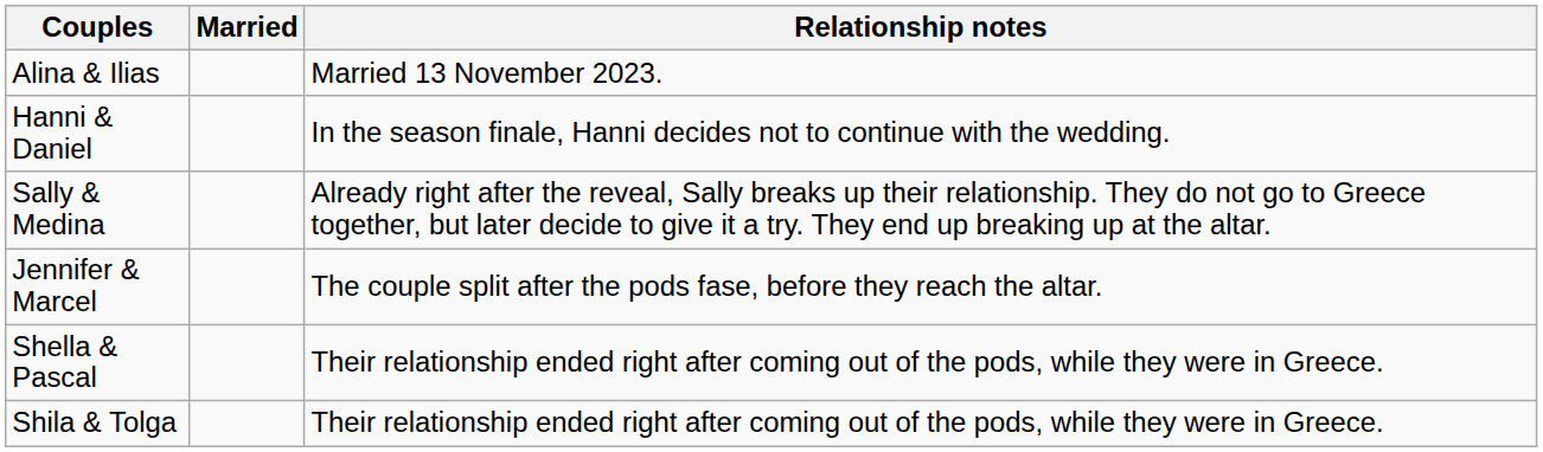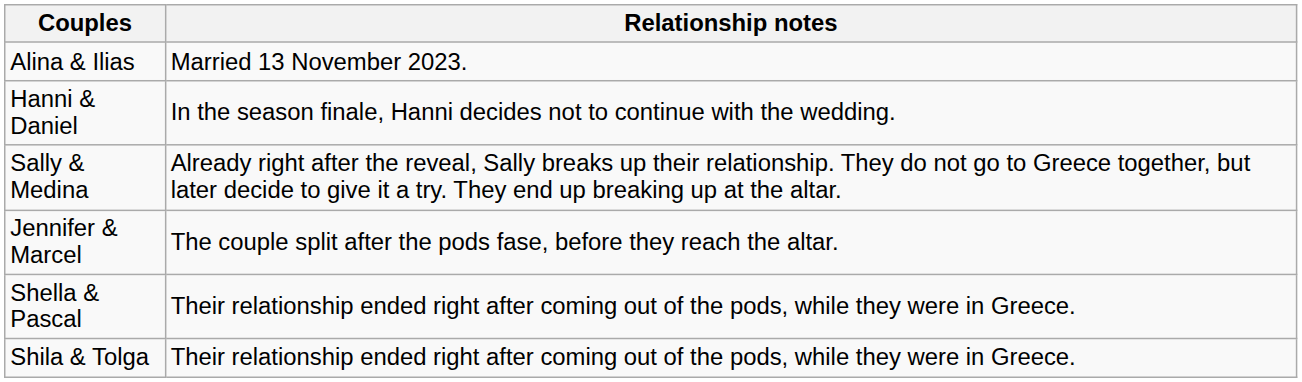- column: Married
